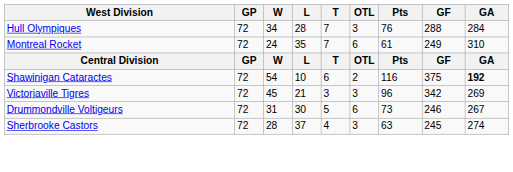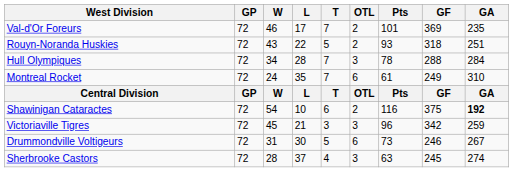+ row: Val-d'Or Foreurs | 72 | 46 | 17 | 7 | 2 | 101 | 369 | 235
+ row: Rouyn-Noranda Huskies | 72 | 43 | 22 | 5 | 2 | 93 | 318 | 251
Hull Olympiques | Pts: 76 -> 78
Victoriaville Tigres | GA: 269 -> 259
